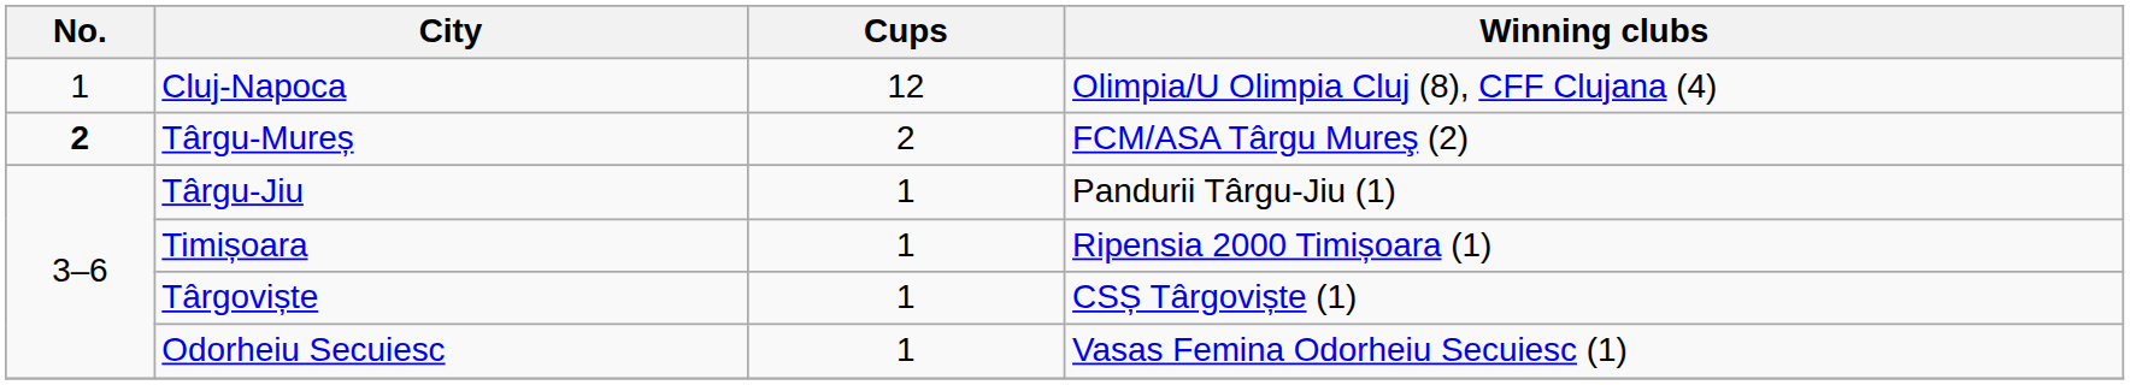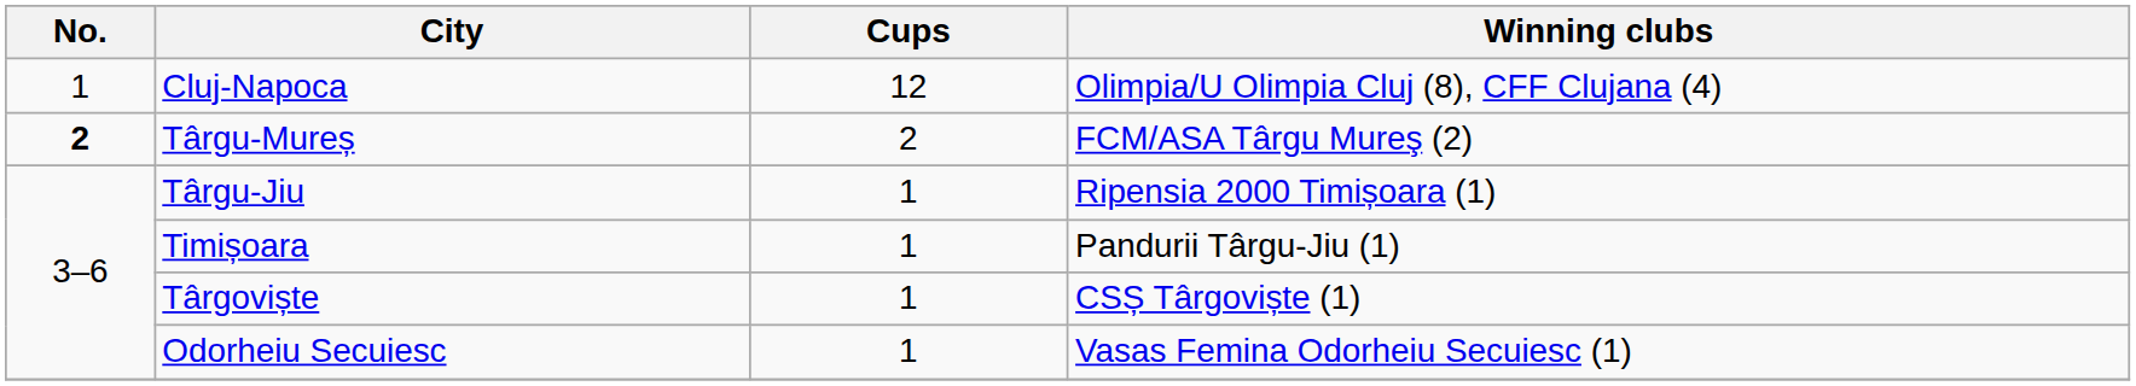Târgu-Jiu | Winning clubs: Pandurii Târgu-Jiu (1) -> Ripensia 2000 Timișoara (1)
Timișoara | Winning clubs: Ripensia 2000 Timișoara (1) -> Pandurii Târgu-Jiu (1)
